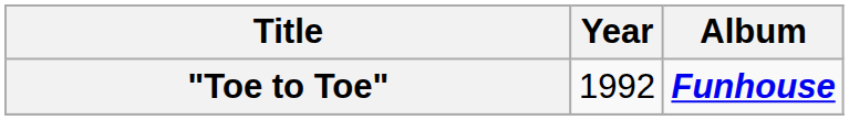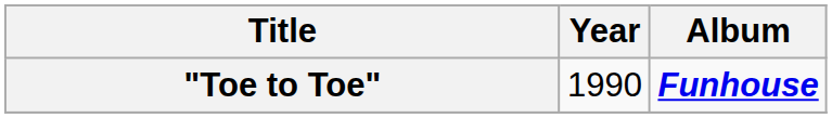"Toe to Toe" | Year: 1992 -> 1990
